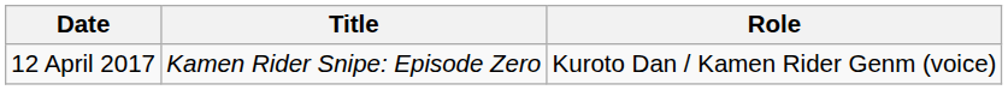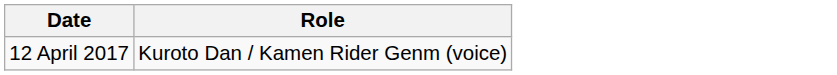- column: Title | Kamen Rider Snipe: Episode Zero
